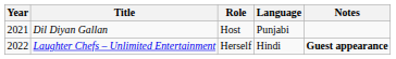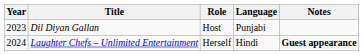Dil Diyan Gallan | Year: 2021 -> 2023
Laughter Chefs – Unlimited Entertainment | Year: 2022 -> 2024
